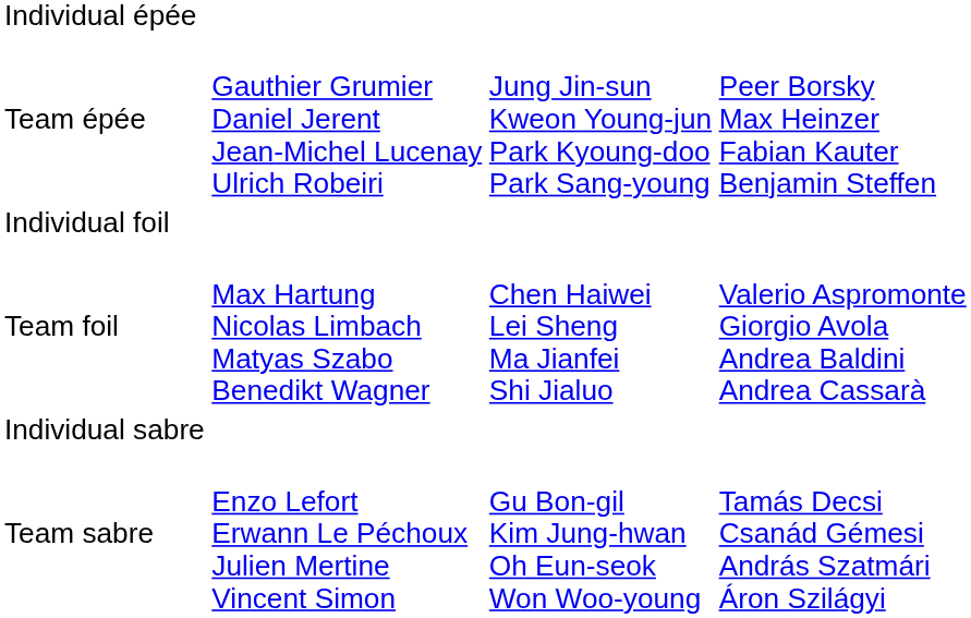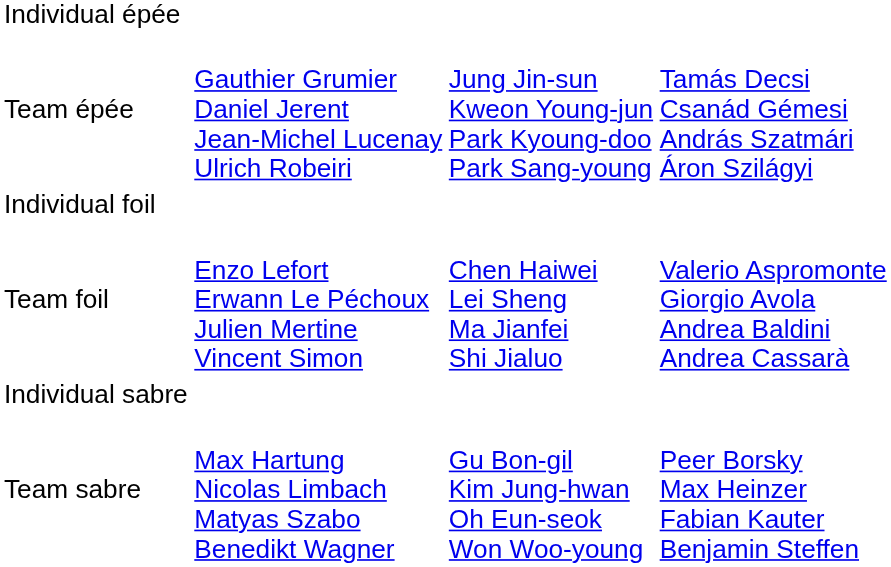Team épée | column 4: Peer Borsky Max Heinzer Fabian Kauter Benjamin Steffen -> Tamás Decsi Csanád Gémesi András Szatmári Áron Szilágyi
Team foil | column 2: Max Hartung Nicolas Limbach Matyas Szabo Benedikt Wagner -> Enzo Lefort Erwann Le Péchoux Julien Mertine Vincent Simon
Team sabre | column 2: Enzo Lefort Erwann Le Péchoux Julien Mertine Vincent Simon -> Max Hartung Nicolas Limbach Matyas Szabo Benedikt Wagner
Team sabre | column 4: Tamás Decsi Csanád Gémesi András Szatmári Áron Szilágyi -> Peer Borsky Max Heinzer Fabian Kauter Benjamin Steffen
